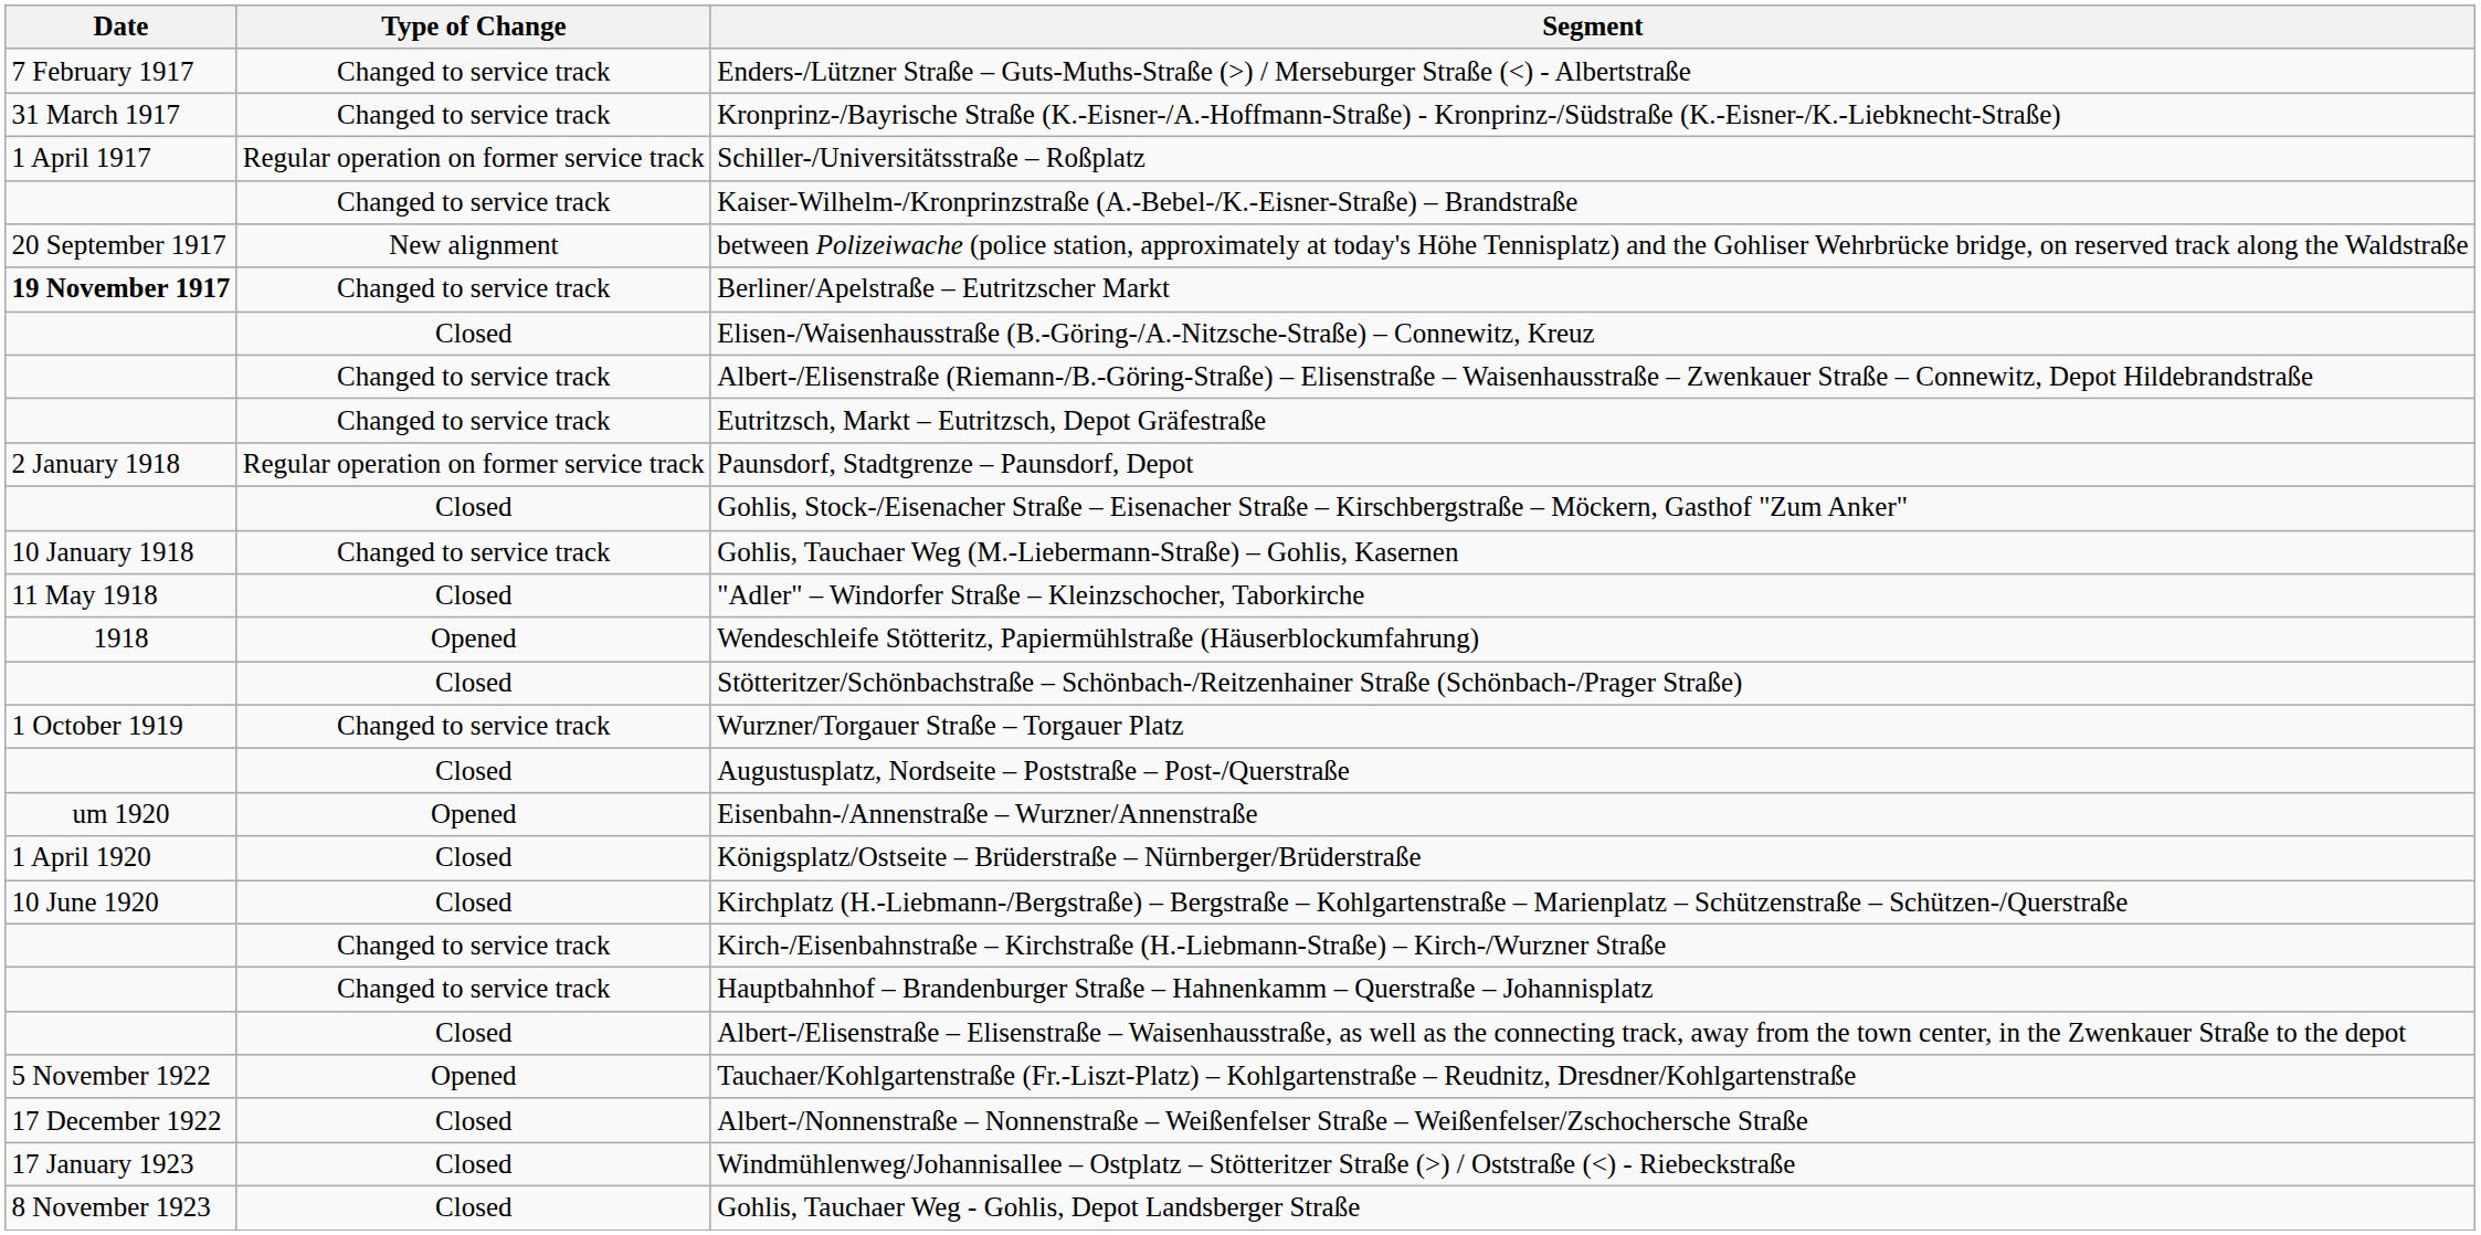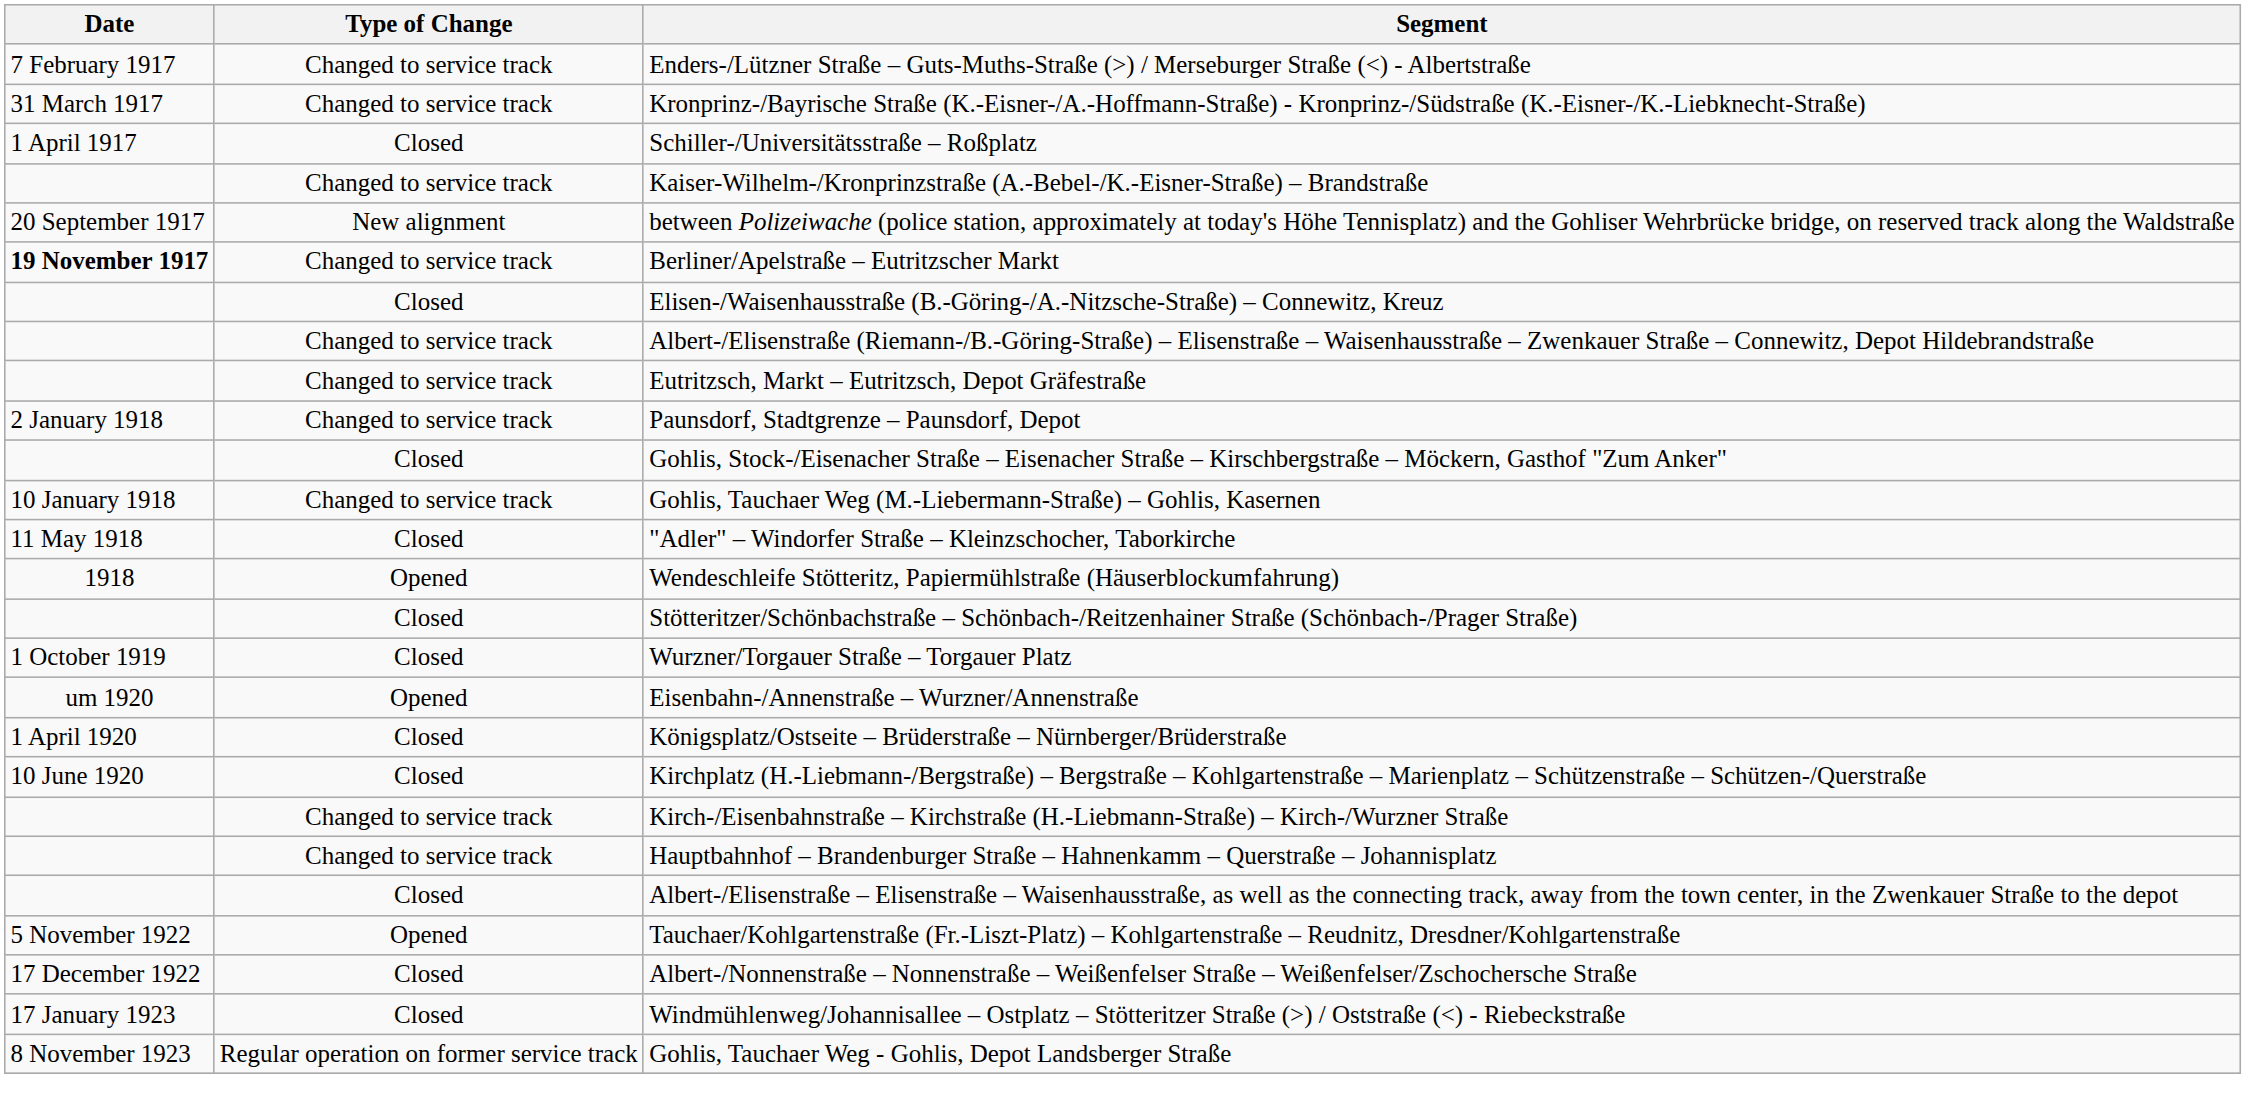Schiller-/Universitätsstraße – Roßplatz | Type of Change: Regular operation on former service track -> Closed
Paunsdorf, Stadtgrenze – Paunsdorf, Depot | Type of Change: Regular operation on former service track -> Changed to service track
Wurzner/Torgauer Straße – Torgauer Platz | Type of Change: Changed to service track -> Closed
- row: Closed | Augustusplatz, Nordseite – Poststraße – Post-/Querstraße
Gohlis, Tauchaer Weg - Gohlis, Depot Landsberger Straße | Type of Change: Closed -> Regular operation on former service track
